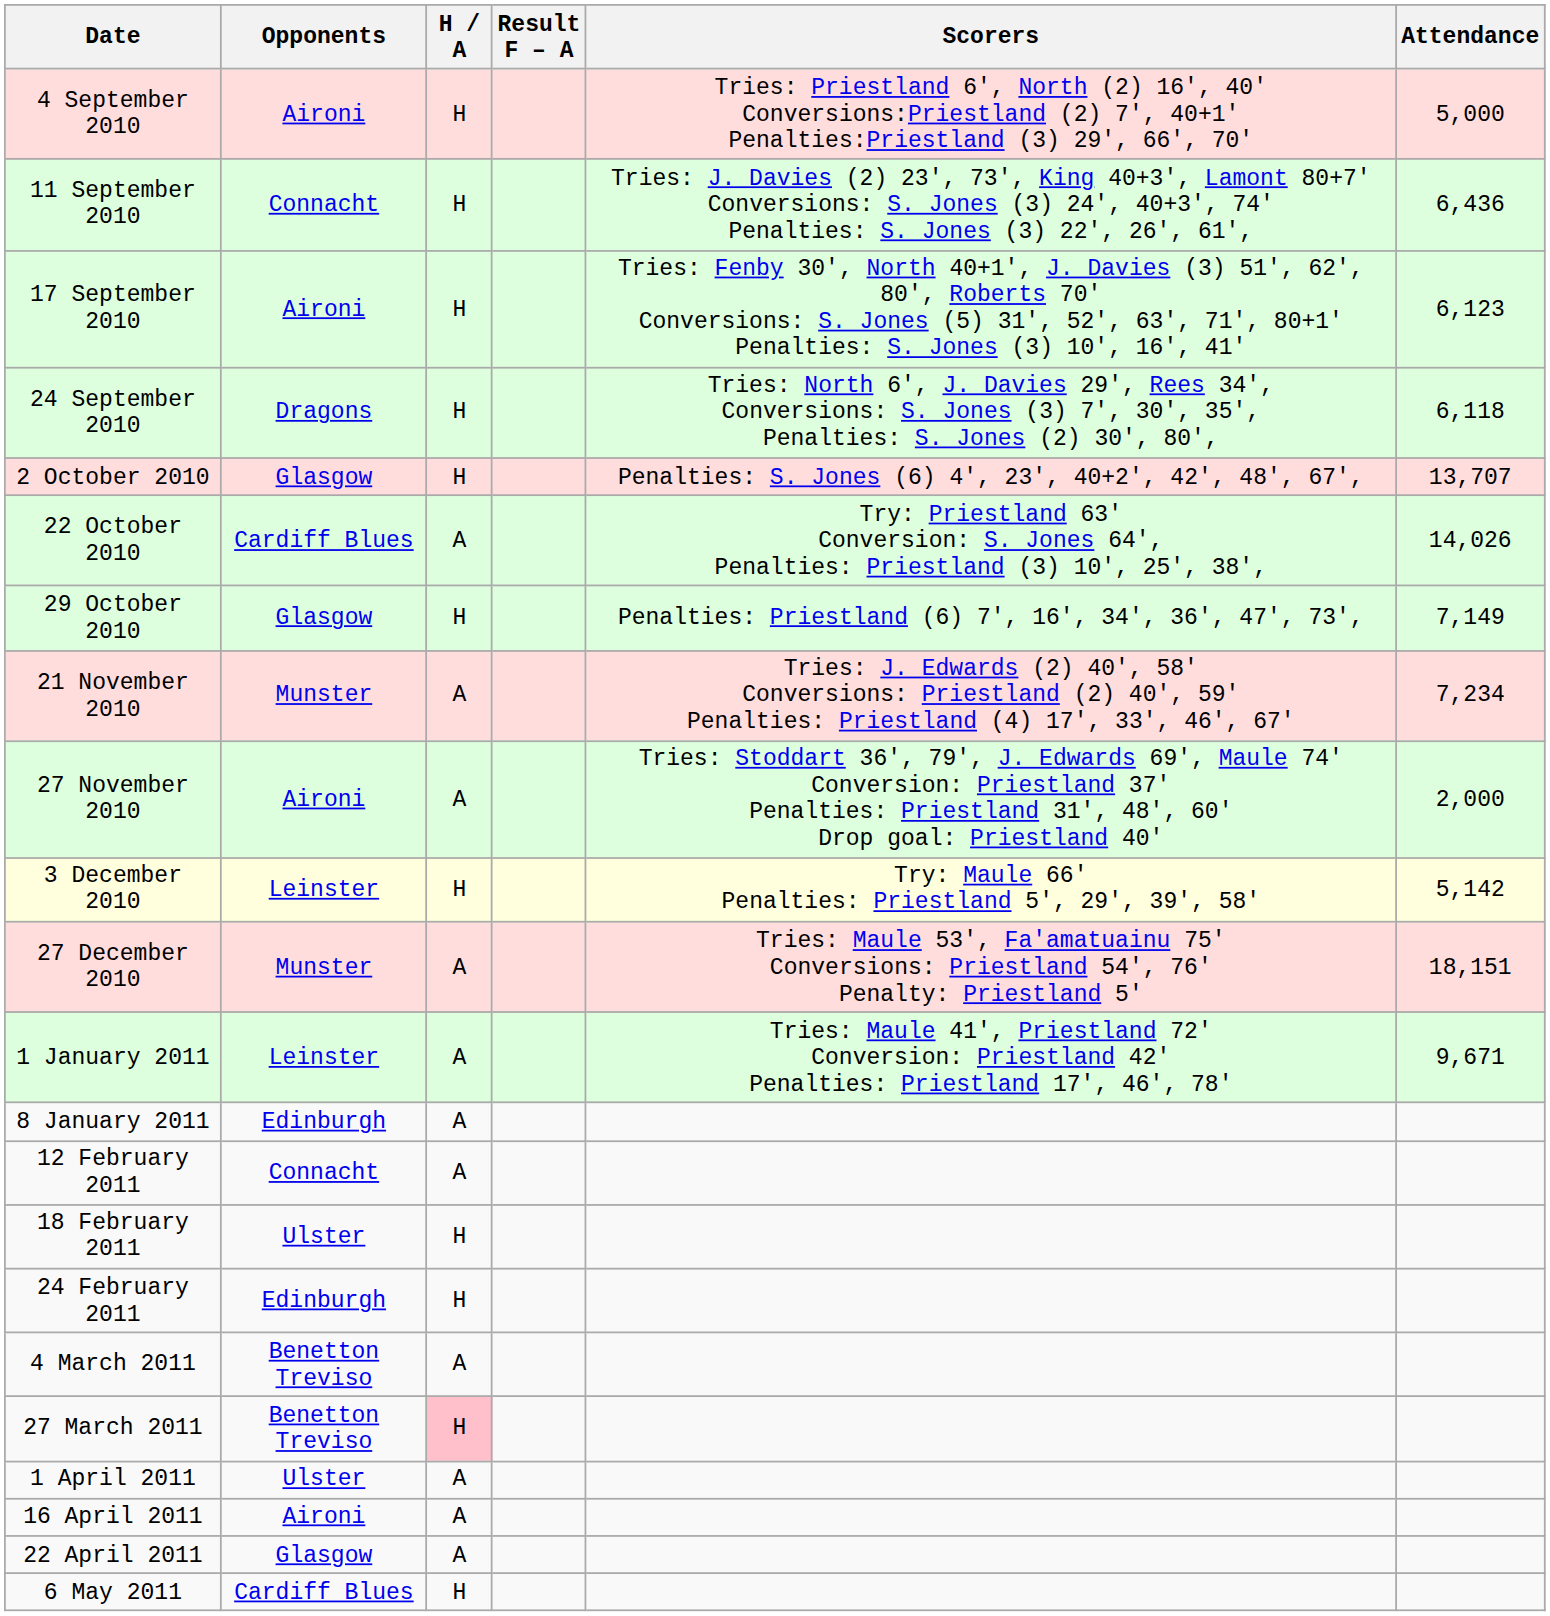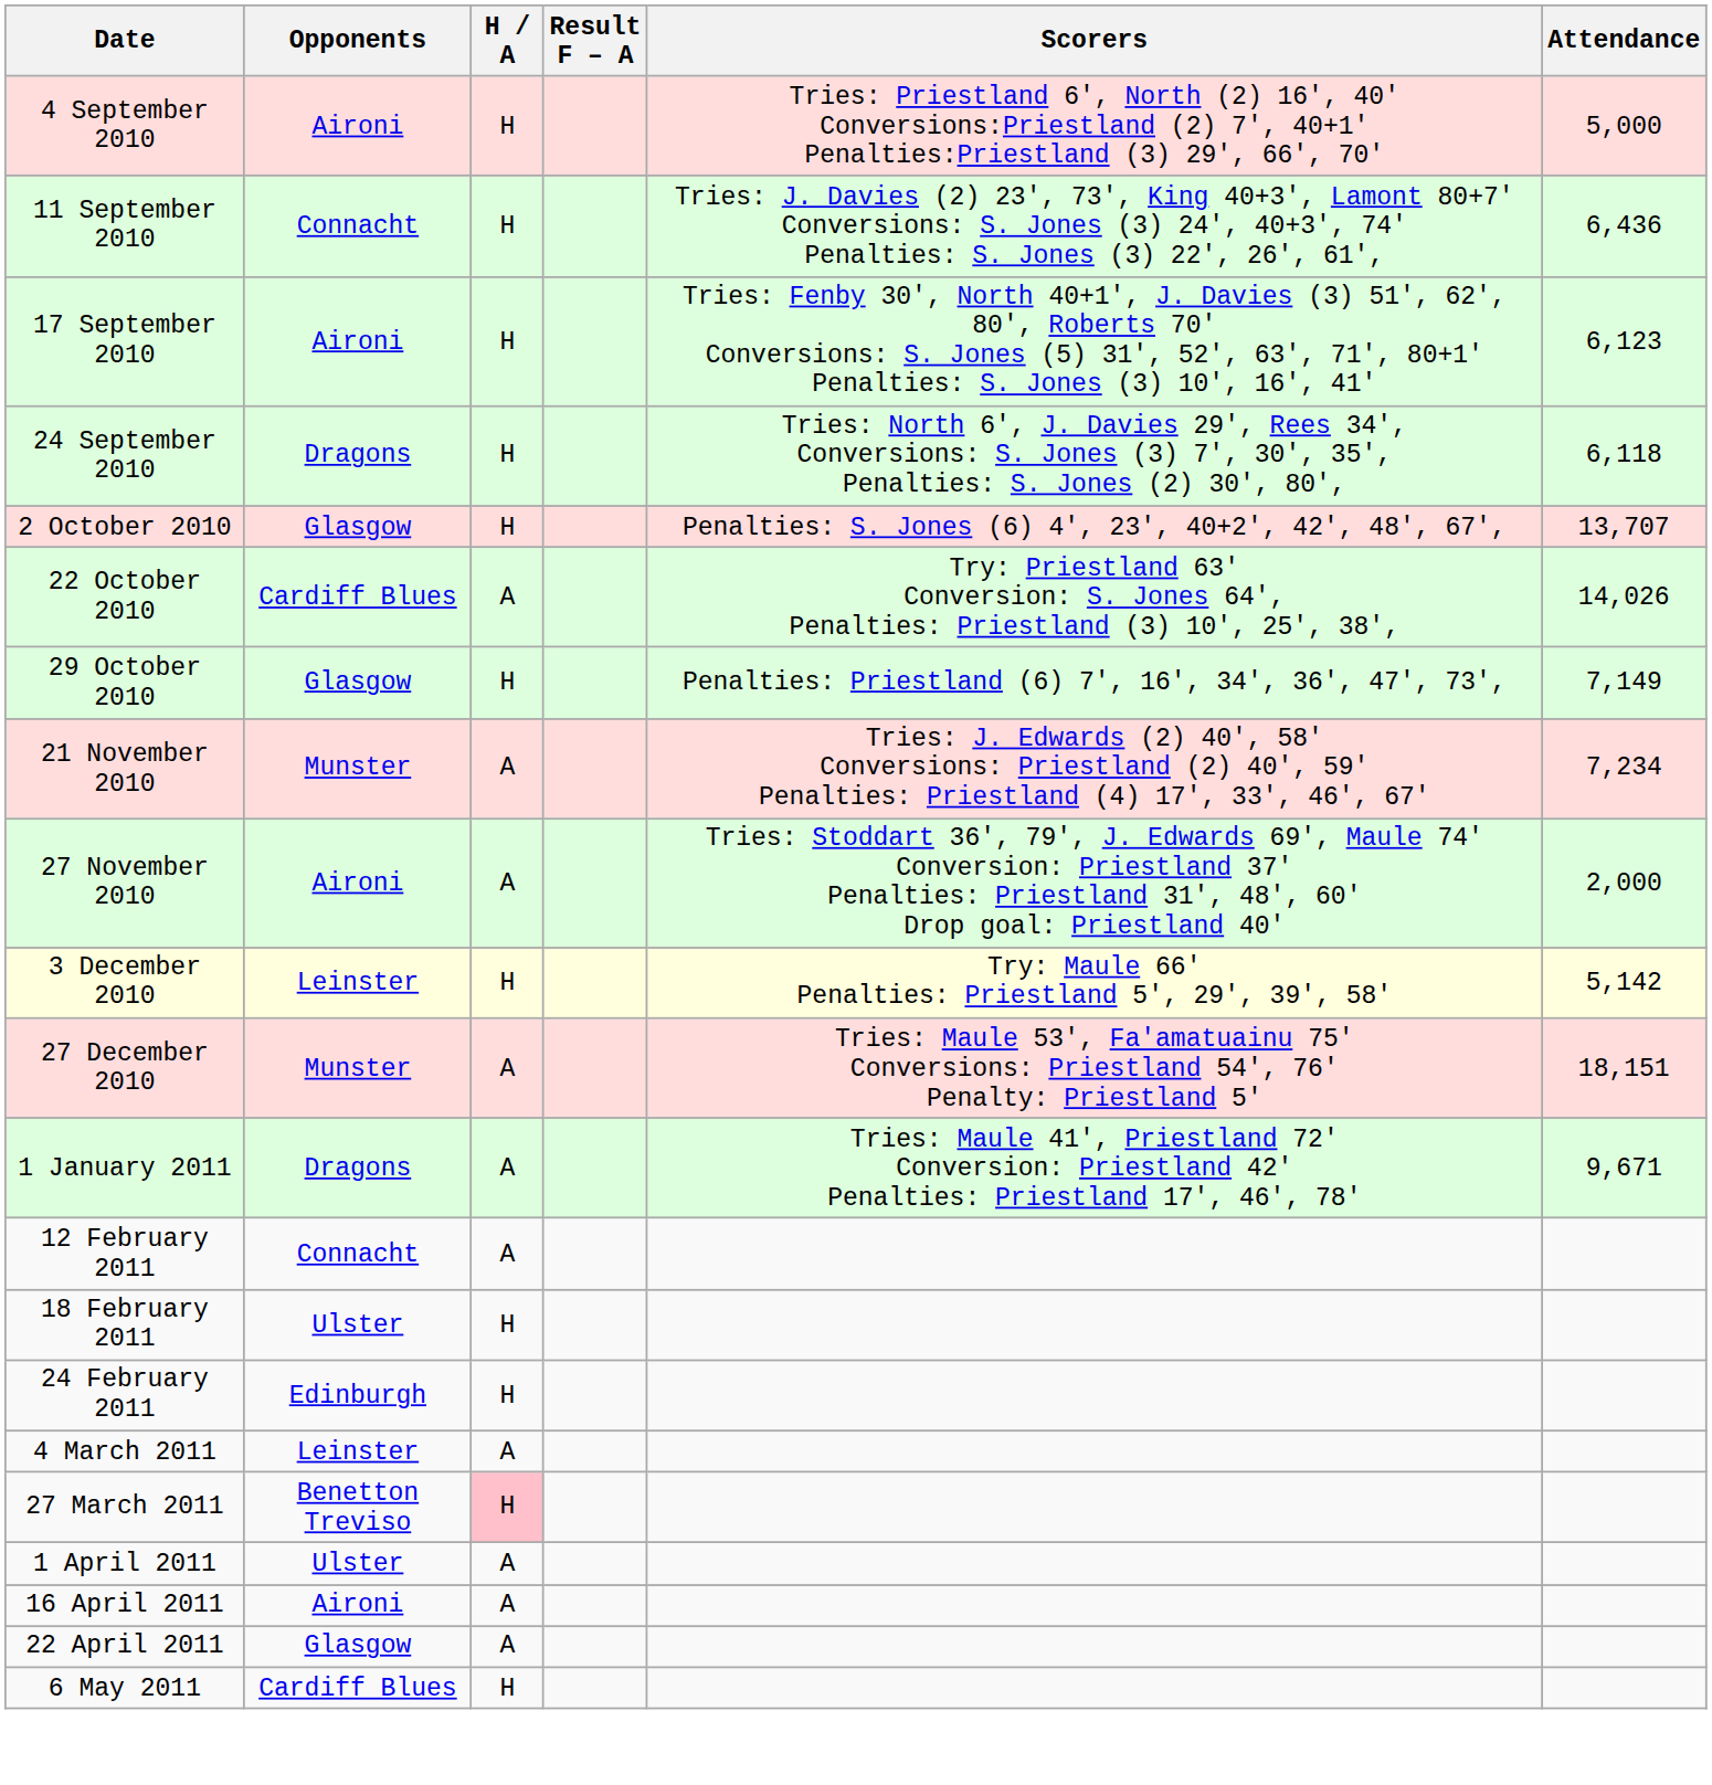1 January 2011 | Opponents: Leinster -> Dragons
- row: 8 January 2011 | Edinburgh | A
4 March 2011 | Opponents: Benetton Treviso -> Leinster
